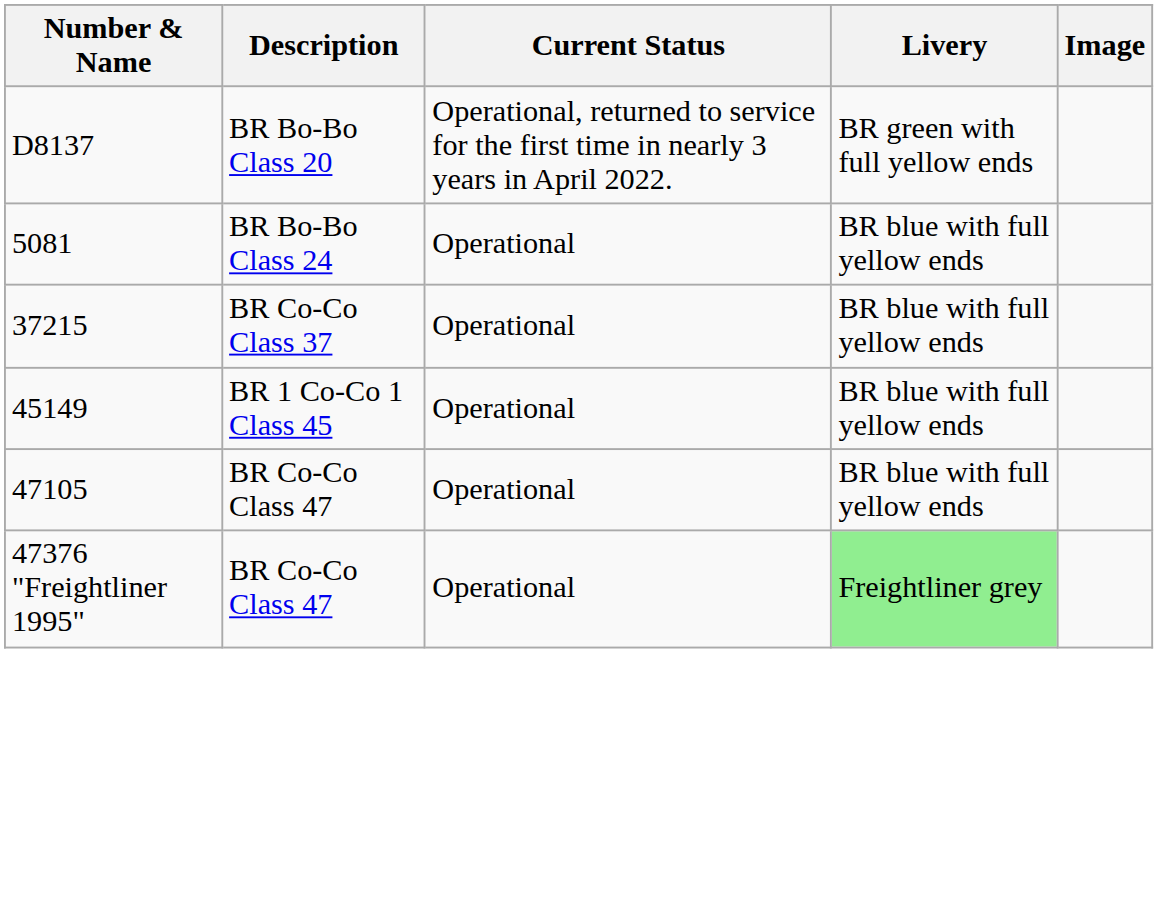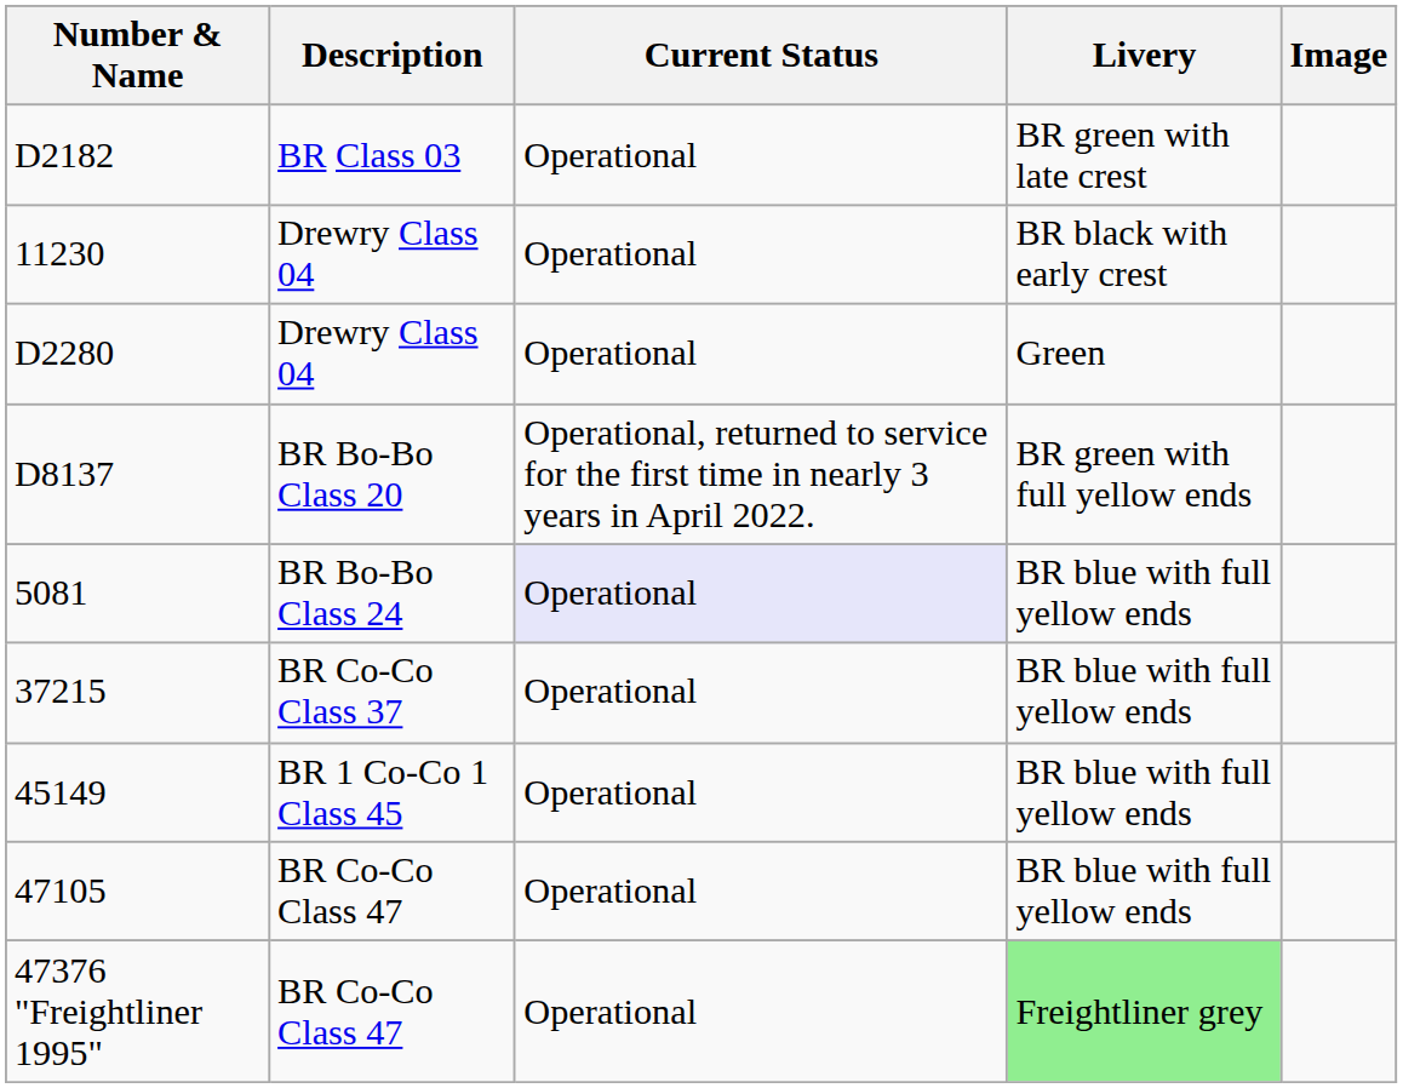+ row: D2182 | BR Class 03 | Operational | BR green with late crest
+ row: 11230 | Drewry Class 04 | Operational | BR black with early crest
+ row: D2280 | Drewry Class 04 | Operational | Green
5081 | Current Status: no background -> lavender background
